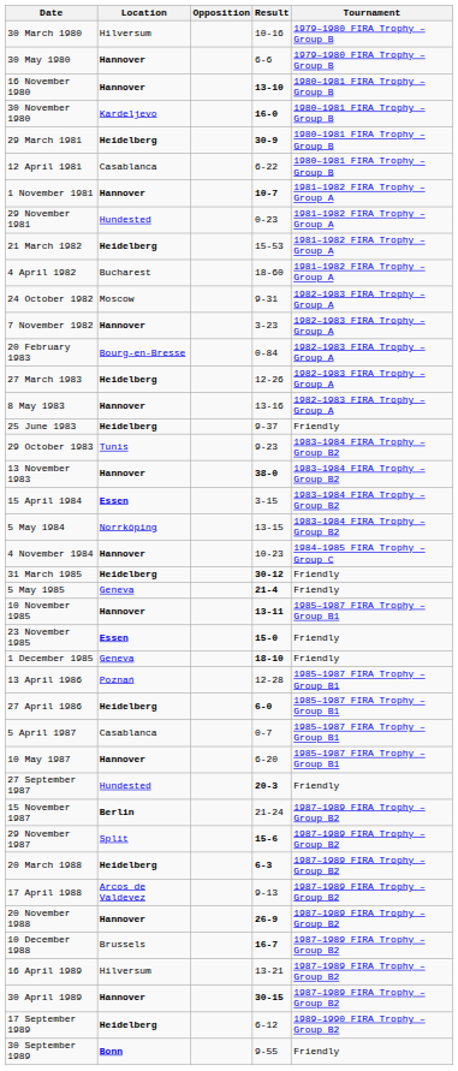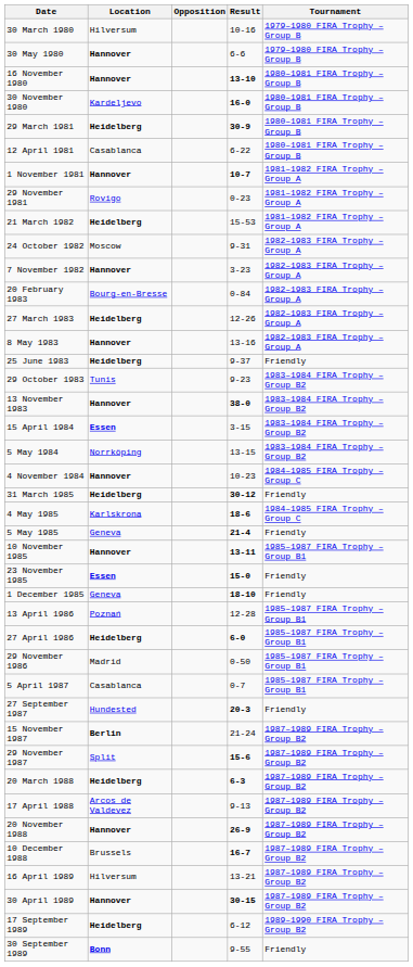29 November 1981 | Location: Hundested -> Rovigo
- row: 4 April 1982 | Bucharest | 18-60 | 1981–1982 FIRA Trophy – Group A
+ row: 4 May 1985 | Karlskrona | 18-6 | 1984–1985 FIRA Trophy – Group C
+ row: 29 November 1986 | Madrid | 0-50 | 1985–1987 FIRA Trophy – Group B1
- row: 10 May 1987 | Hannover | 6-20 | 1985–1987 FIRA Trophy – Group B1
